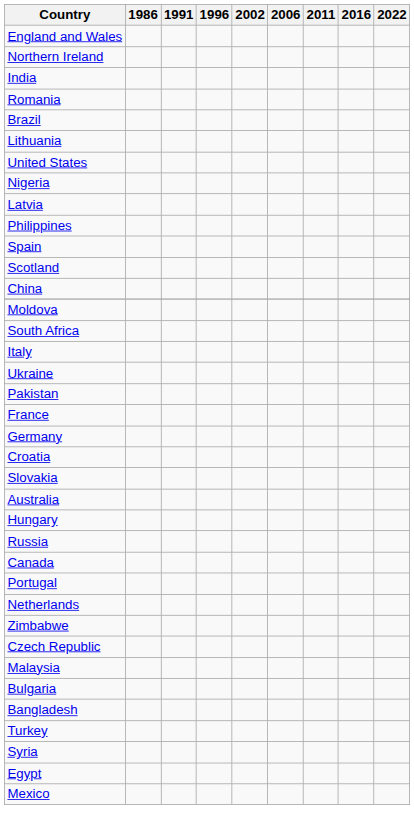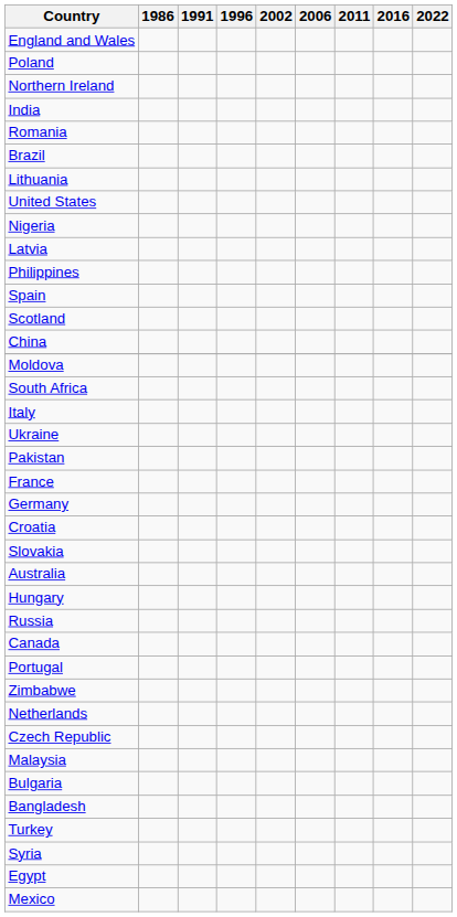+ row: Poland
rows swapped: Netherlands <-> Zimbabwe
